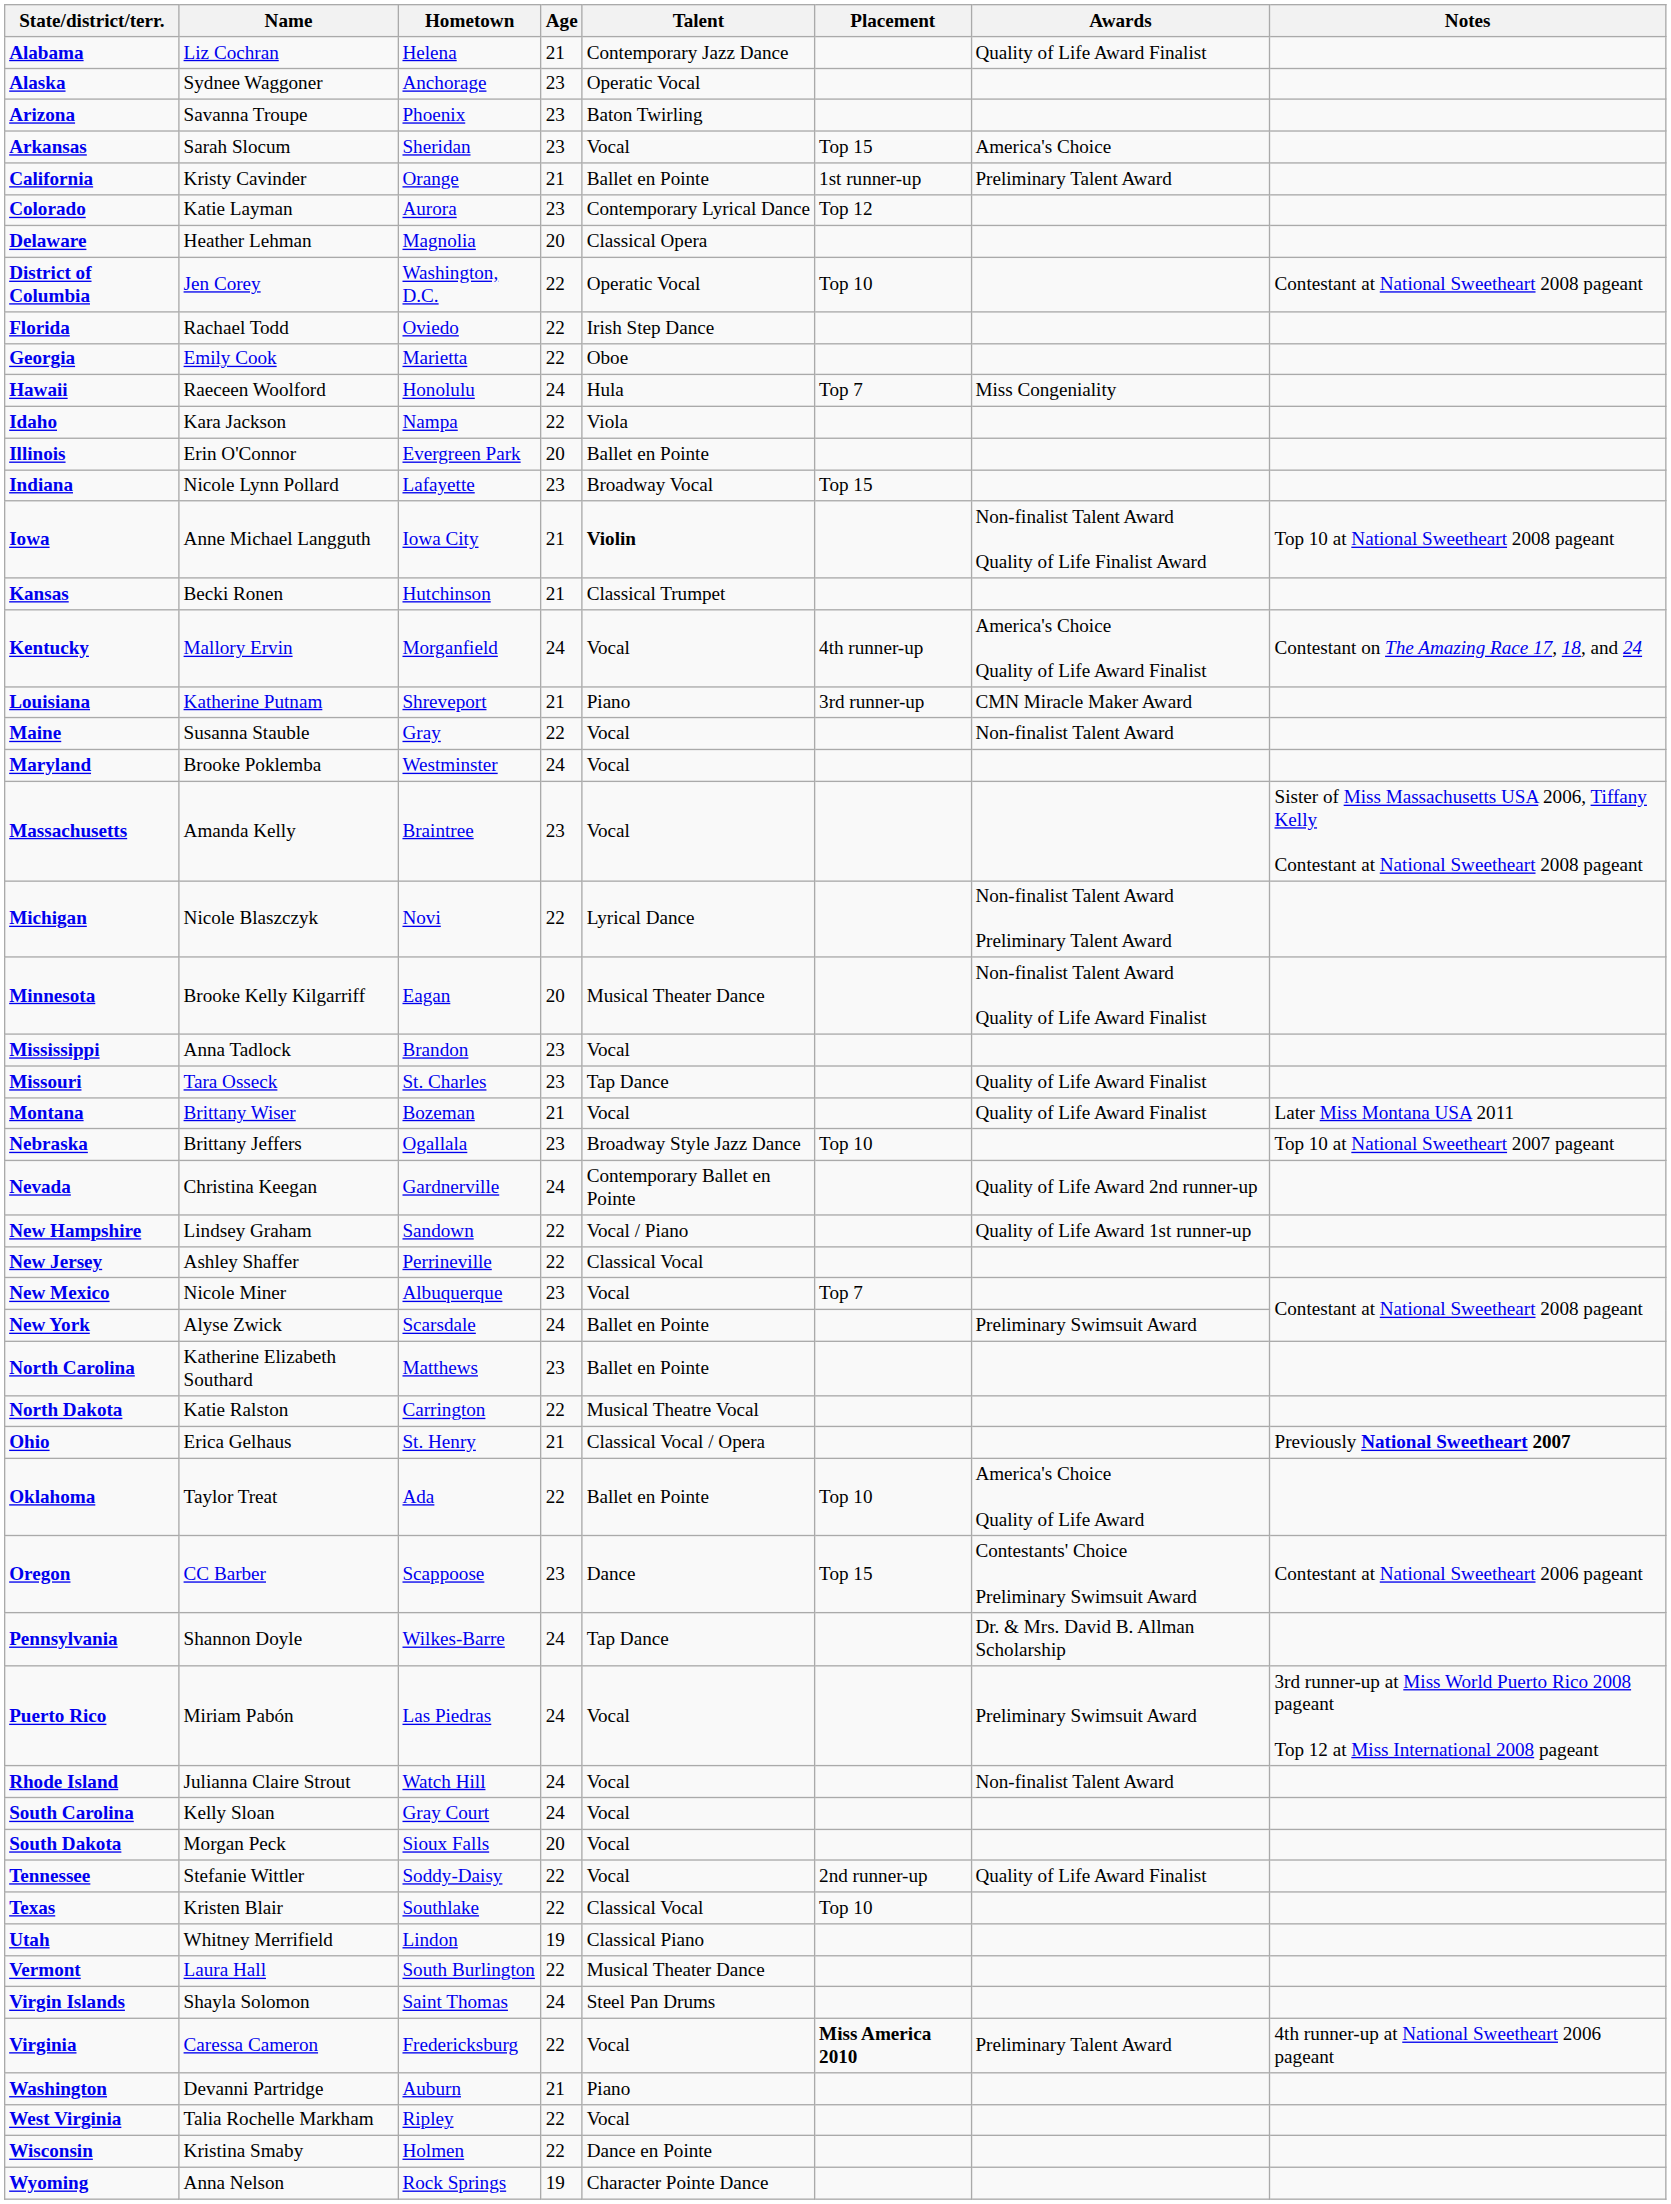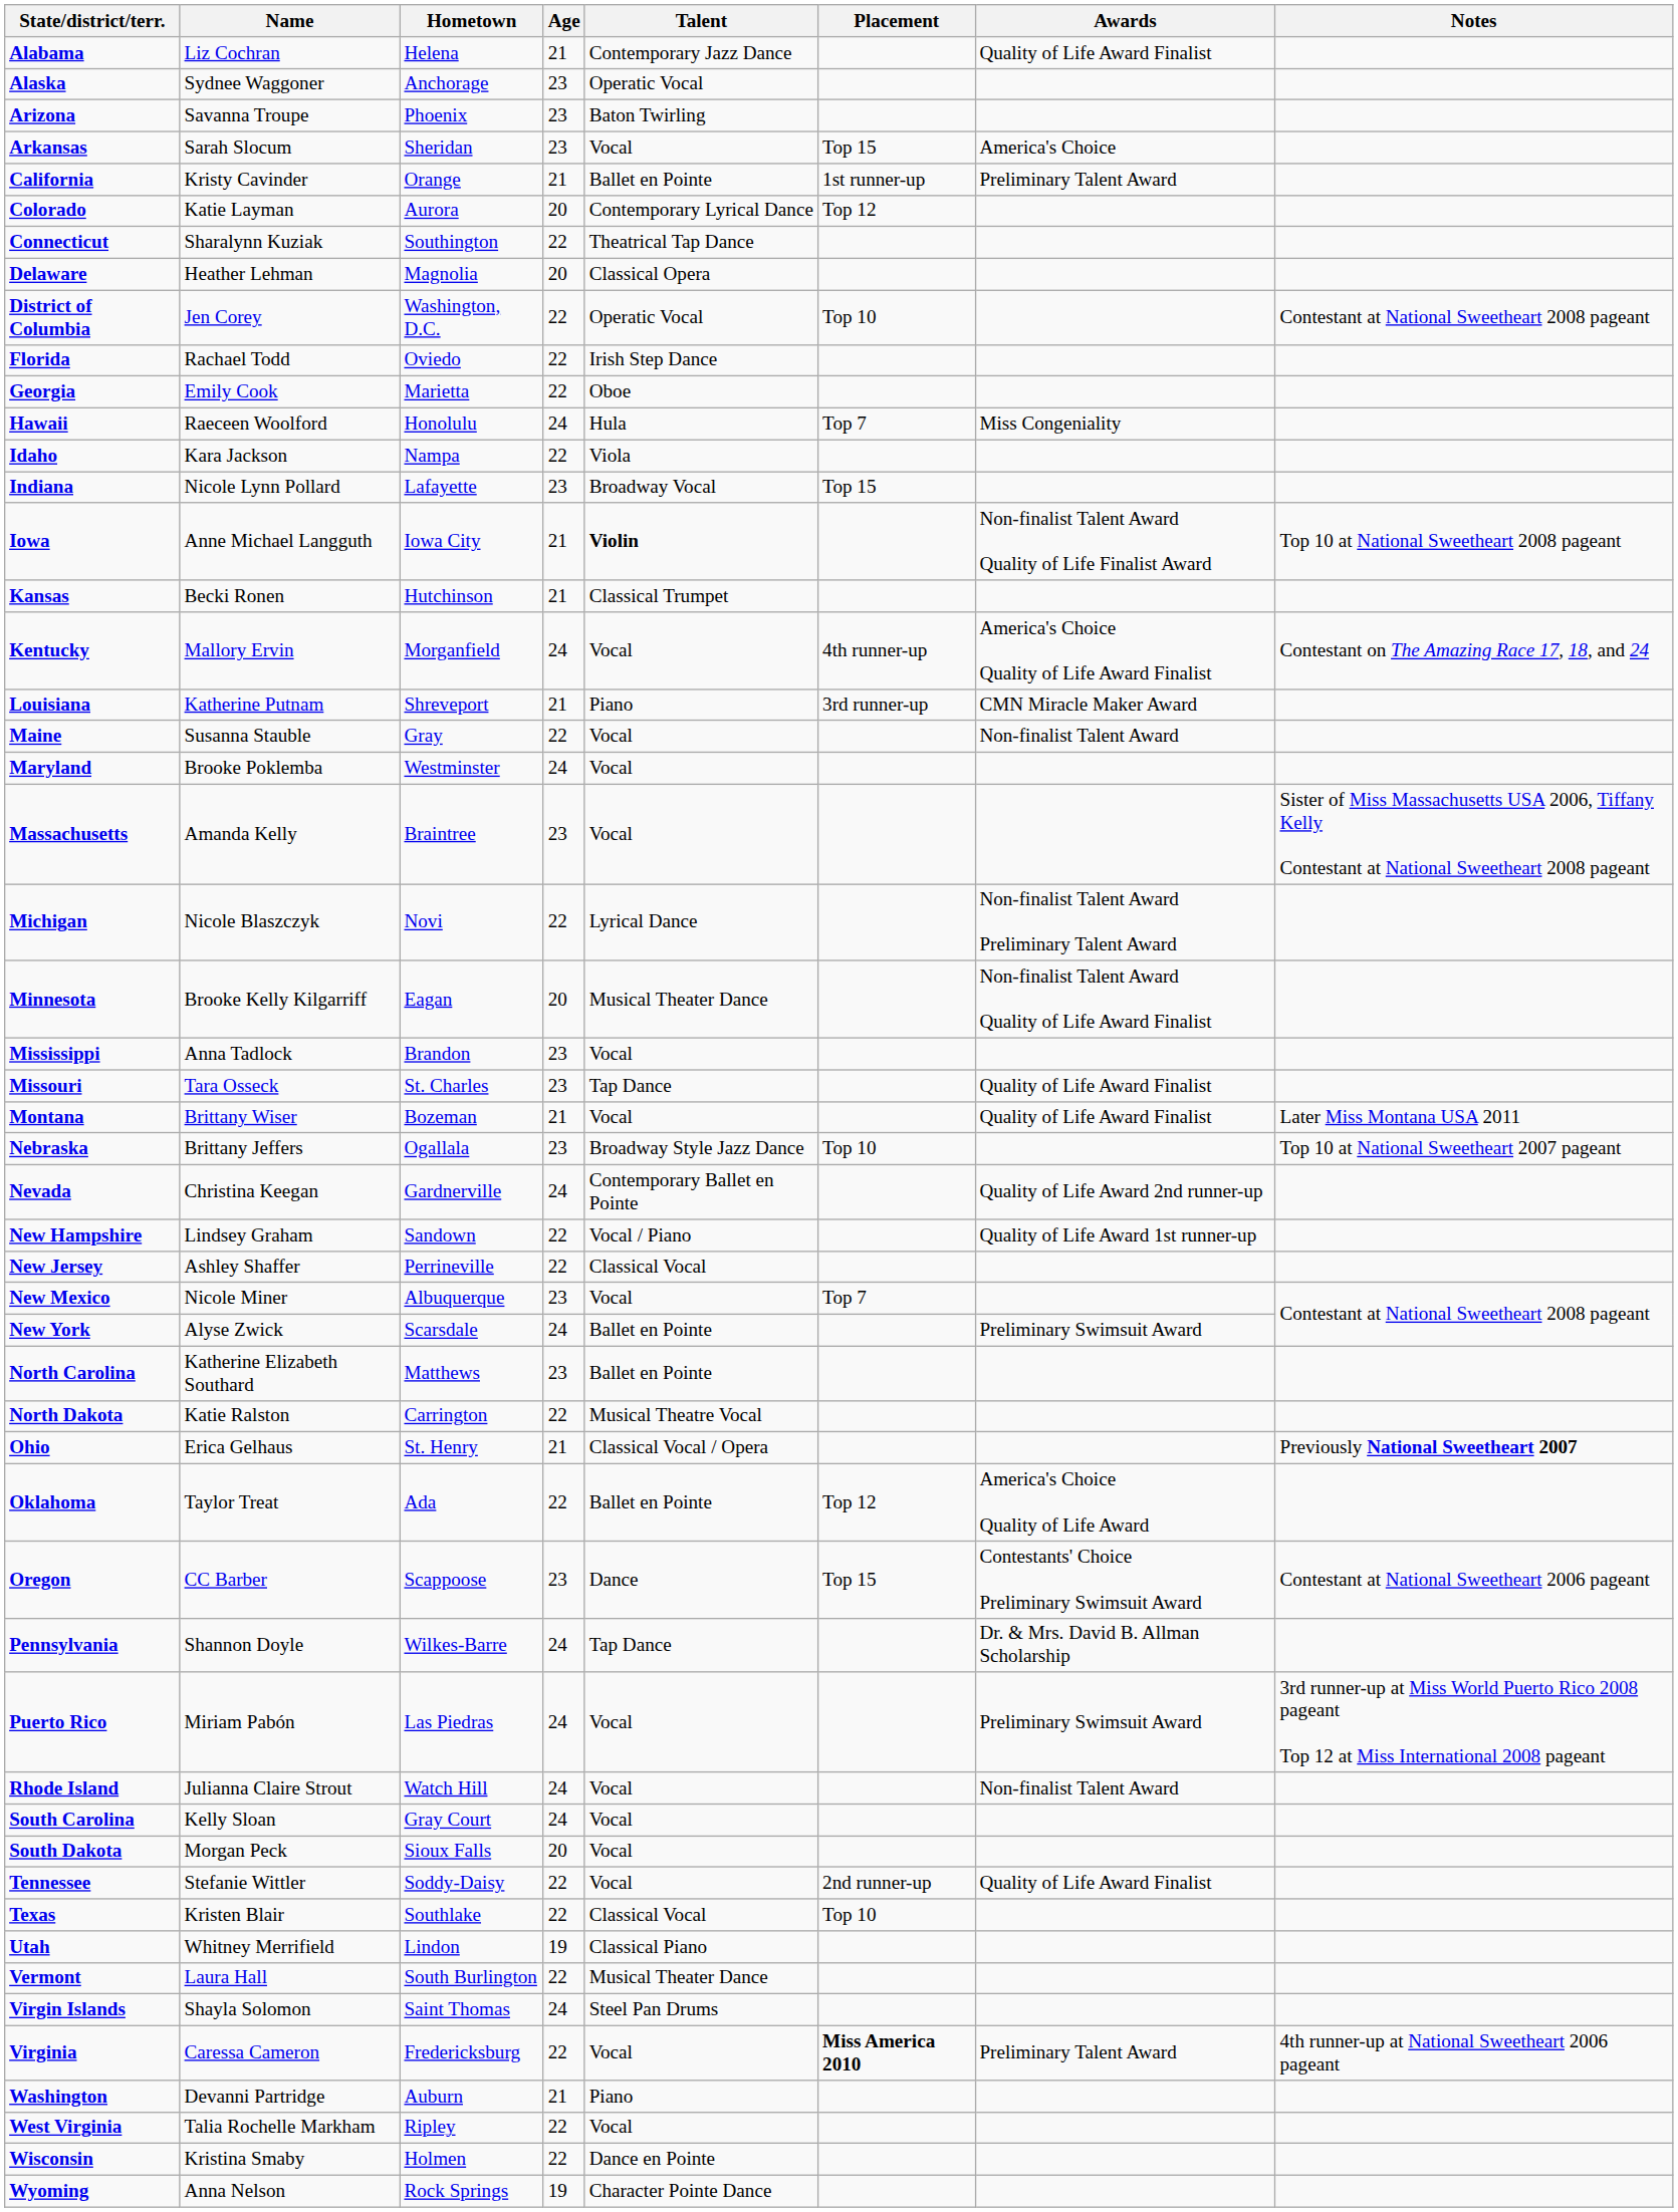Colorado | Age: 23 -> 20
+ row: Connecticut | Sharalynn Kuziak | Southington | 22 | Theatrical Tap Dance
- row: Illinois | Erin O'Connor | Evergreen Park | 20 | Ballet en Pointe
Oklahoma | Placement: Top 10 -> Top 12
